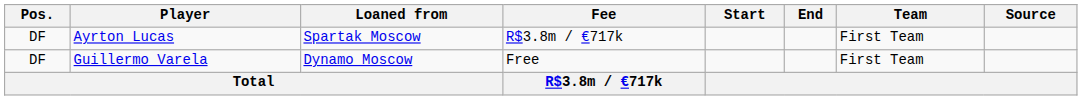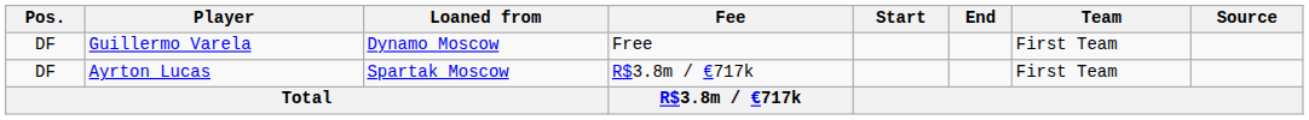rows swapped: Ayrton Lucas <-> Guillermo Varela
